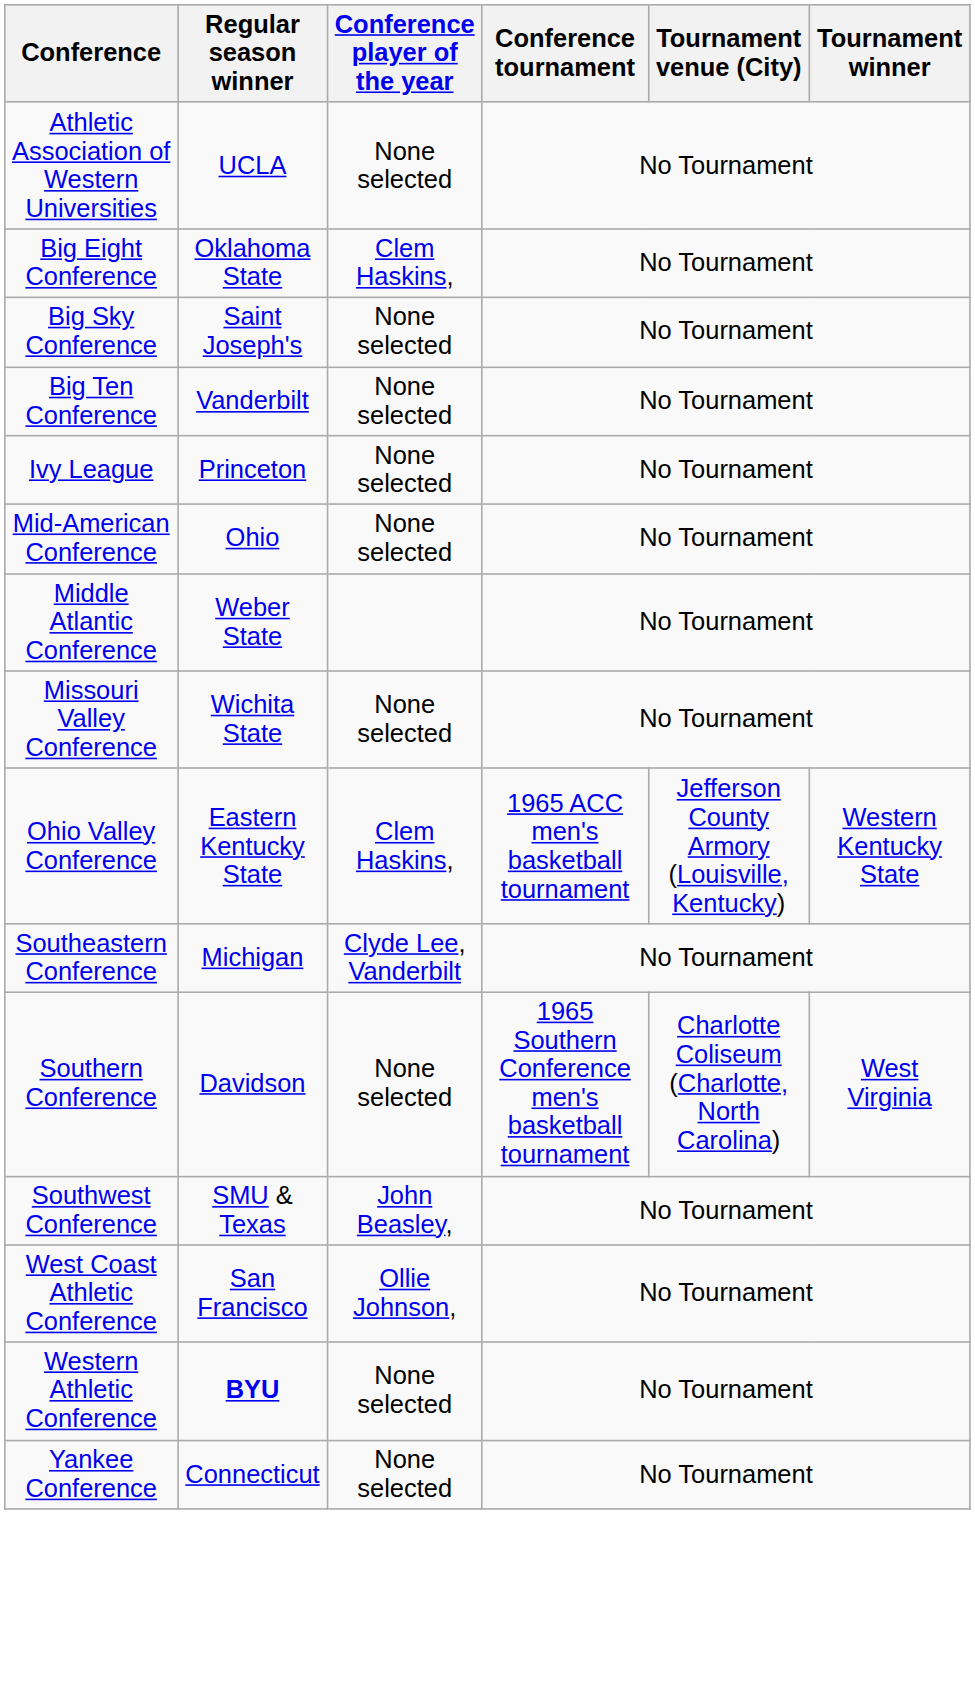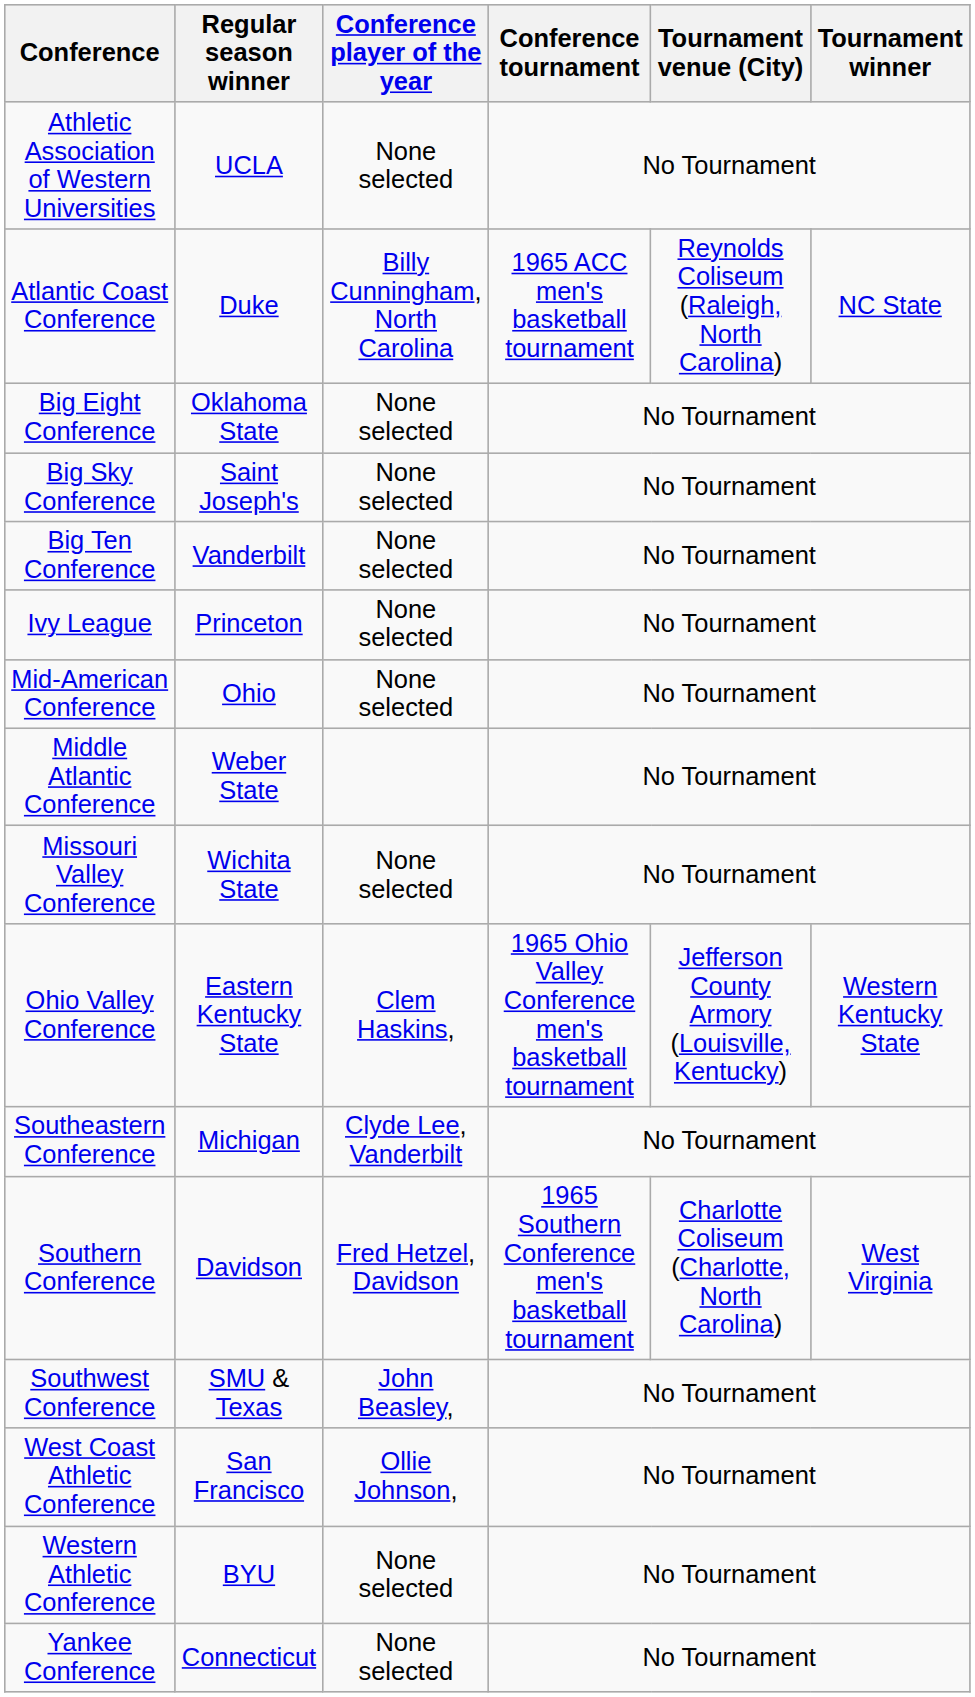+ row: Atlantic Coast Conference | Duke | Billy Cunningham, North Carolina | 1965 ACC men's basketball tournament | Reynolds Coliseum (Raleigh, North Carolina) | NC State
Big Eight Conference | Conference player of the year: Clem Haskins, -> None selected
Ohio Valley Conference | Conference tournament: 1965 ACC men's basketball tournament -> 1965 Ohio Valley Conference men's basketball tournament
Southern Conference | Conference player of the year: None selected -> Fred Hetzel, Davidson
Western Athletic Conference | Regular season winner: bold -> normal
